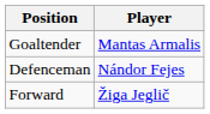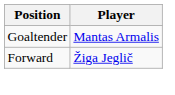- row: Defenceman | Nándor Fejes
